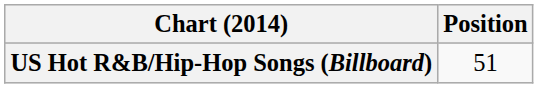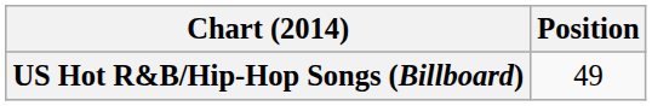US Hot R&B/Hip-Hop Songs (Billboard) | Position: 51 -> 49
